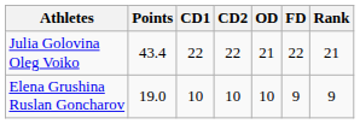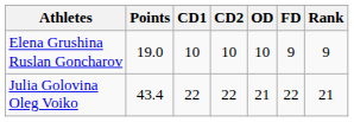rows swapped: Julia Golovina Oleg Voiko <-> Elena Grushina Ruslan Goncharov
